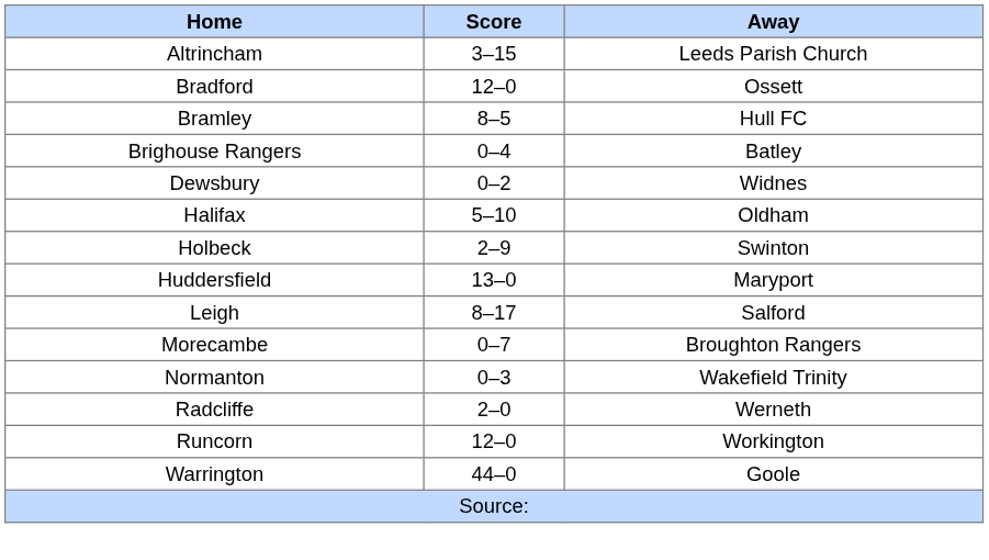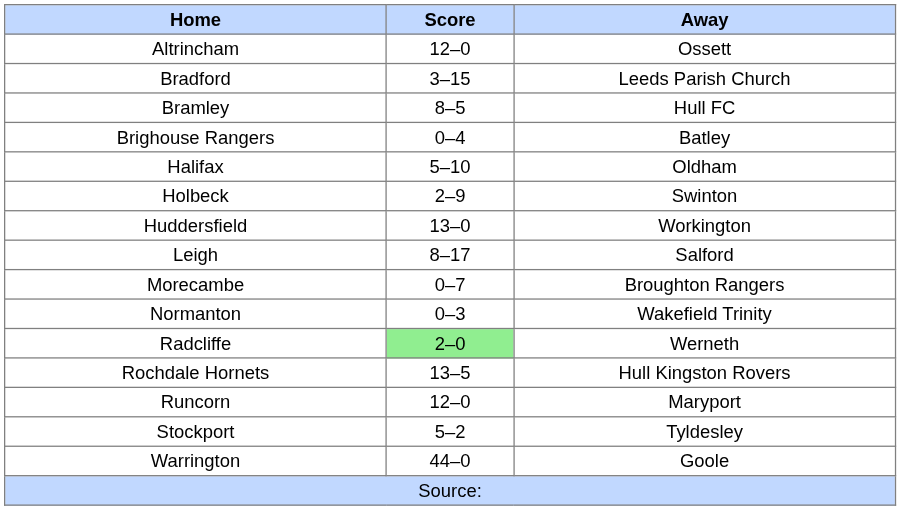Altrincham | Score: 3–15 -> 12–0
Altrincham | Away: Leeds Parish Church -> Ossett
Bradford | Score: 12–0 -> 3–15
Bradford | Away: Ossett -> Leeds Parish Church
- row: Dewsbury | 0–2 | Widnes
Huddersfield | Away: Maryport -> Workington
Radcliffe | Score: no background -> lightgreen background
+ row: Rochdale Hornets | 13–5 | Hull Kingston Rovers
Runcorn | Away: Workington -> Maryport
+ row: Stockport | 5–2 | Tyldesley
